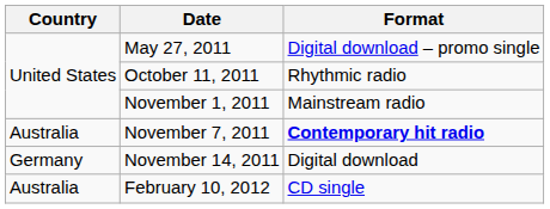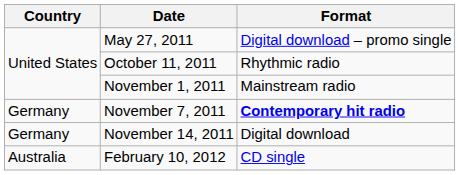November 7, 2011 | Country: Australia -> Germany
